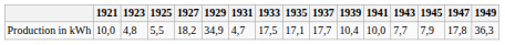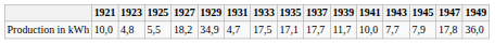Production in kWh | 1939: 10,4 -> 11,7
Production in kWh | 1949: 36,3 -> 36,0
